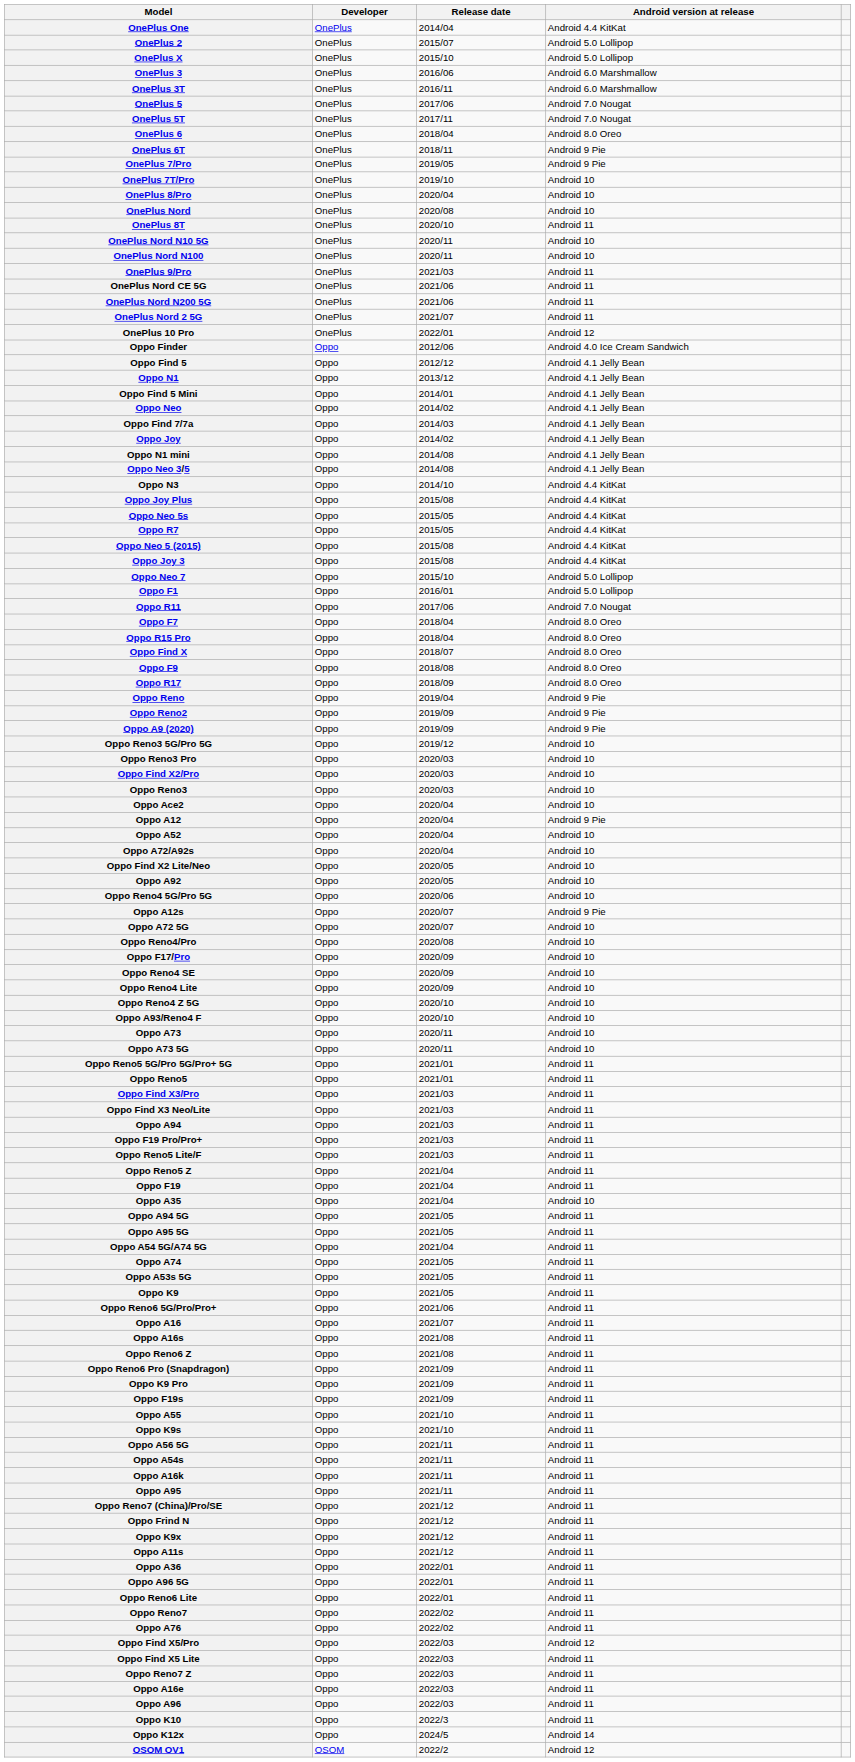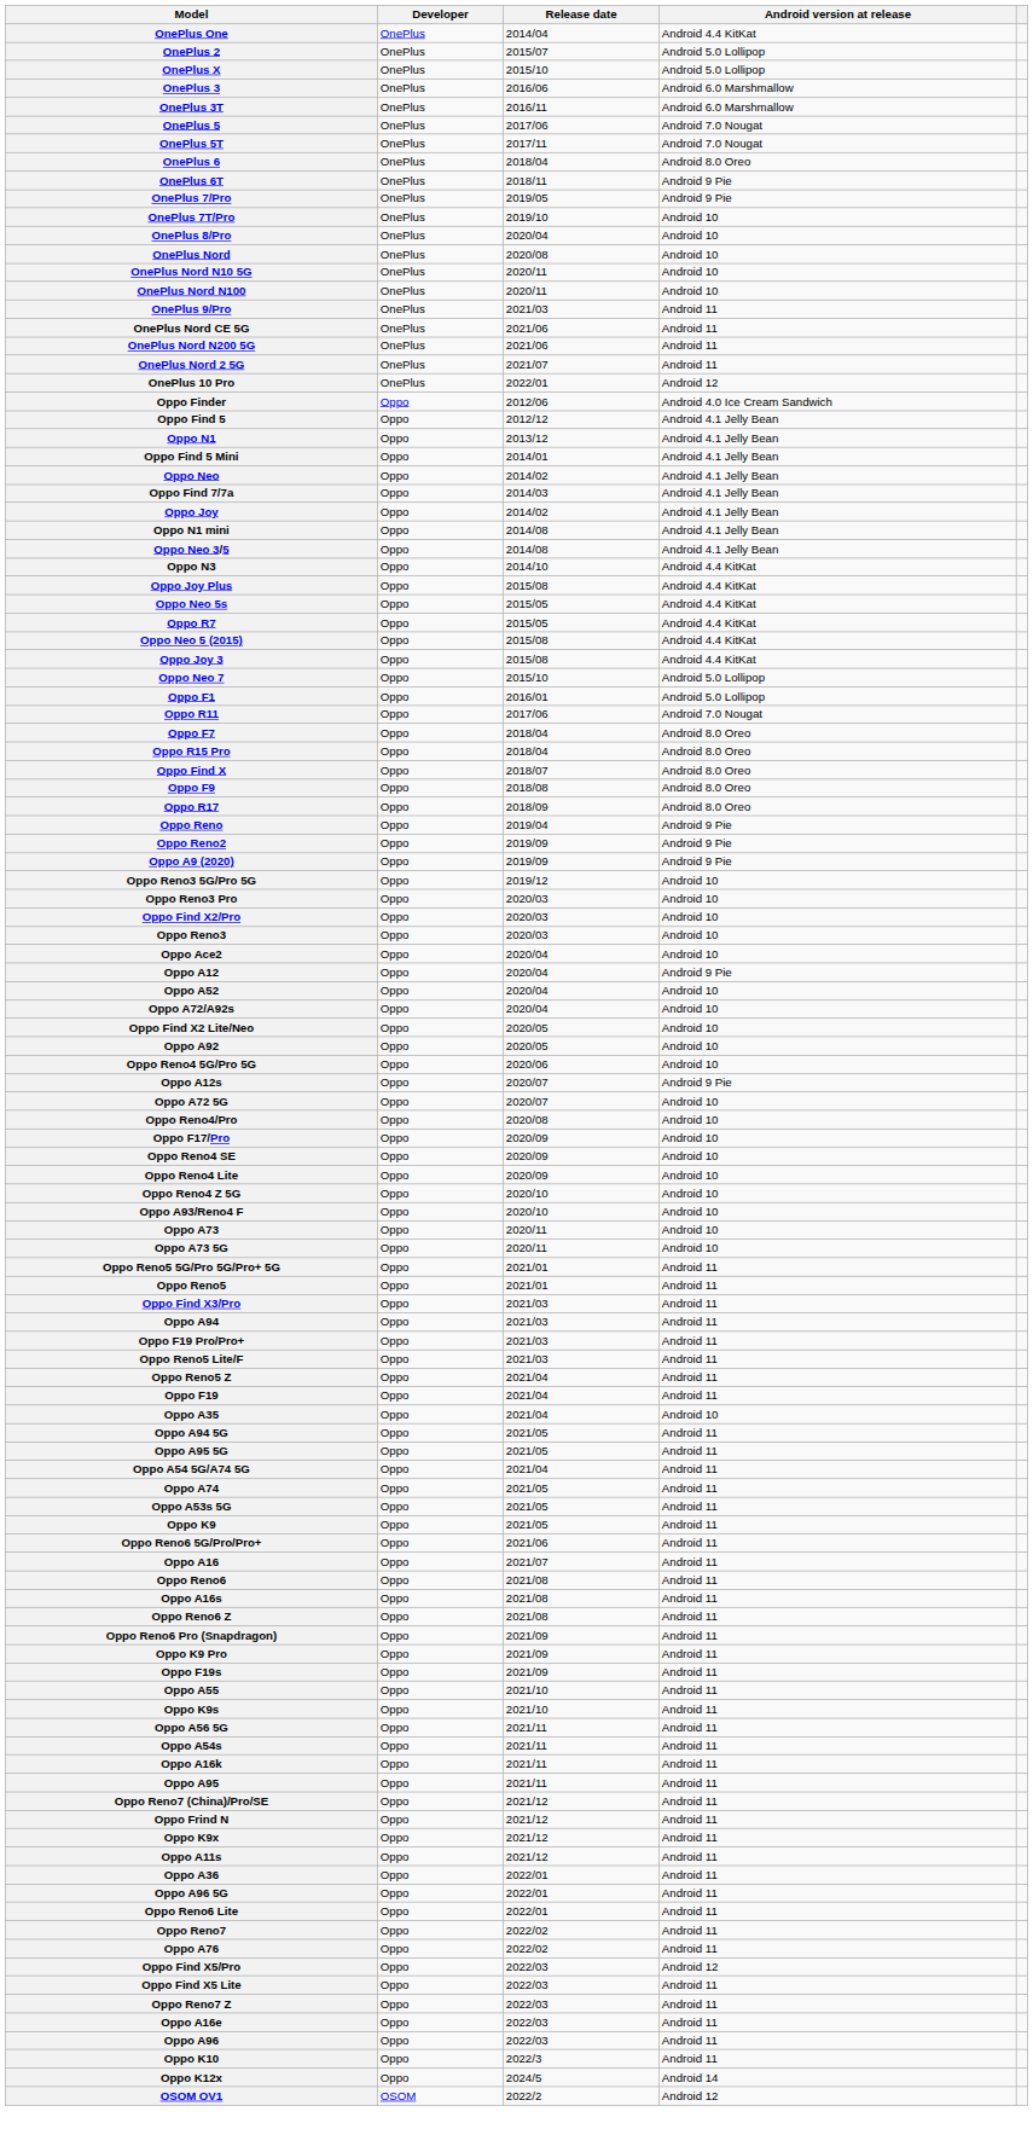- row: OnePlus 8T | OnePlus | 2020/10 | Android 11
- row: Oppo Find X3 Neo/Lite | Oppo | 2021/03 | Android 11
+ row: Oppo Reno6 | Oppo | 2021/08 | Android 11
